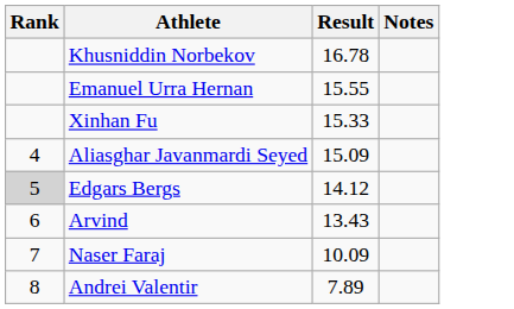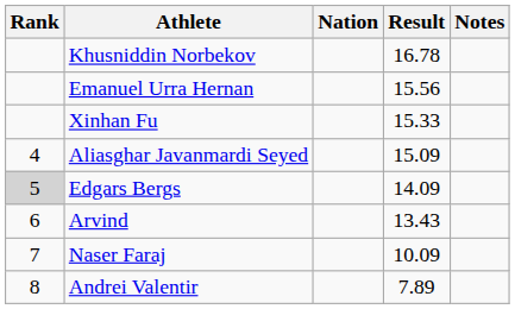+ column: Nation
Emanuel Urra Hernan | Result: 15.55 -> 15.56
Edgars Bergs | Result: 14.12 -> 14.09
